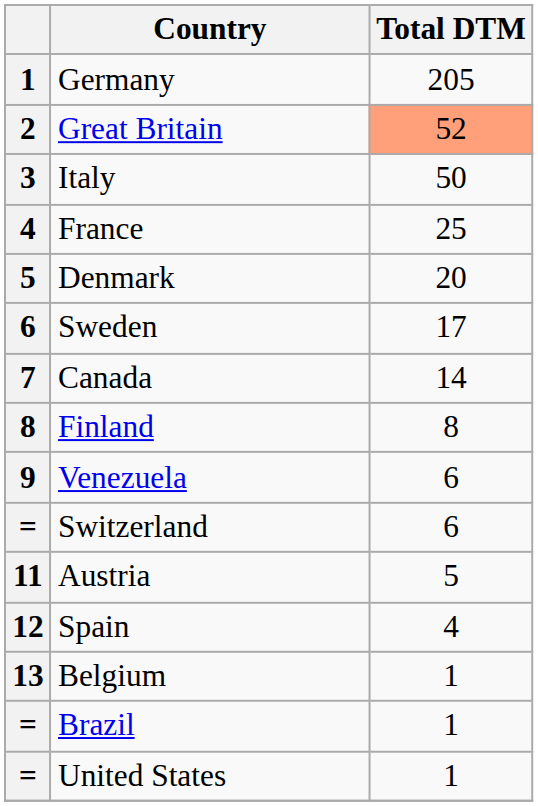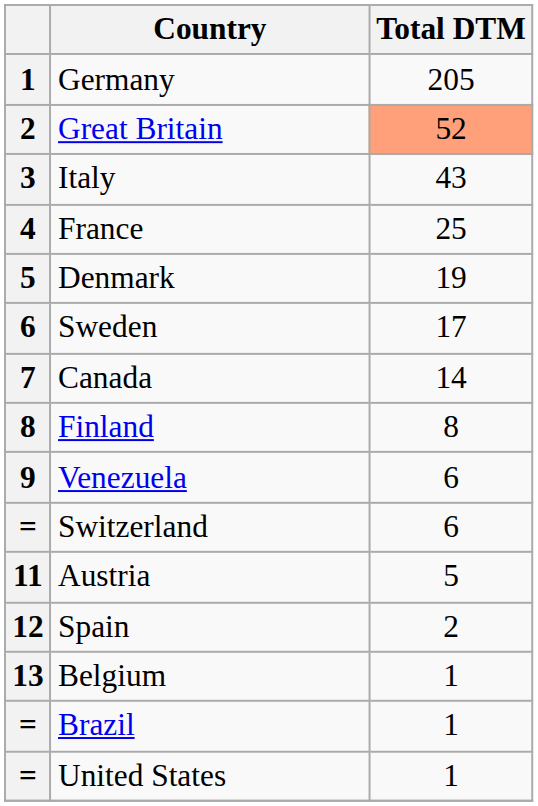Italy | Total DTM: 50 -> 43
Denmark | Total DTM: 20 -> 19
Spain | Total DTM: 4 -> 2
